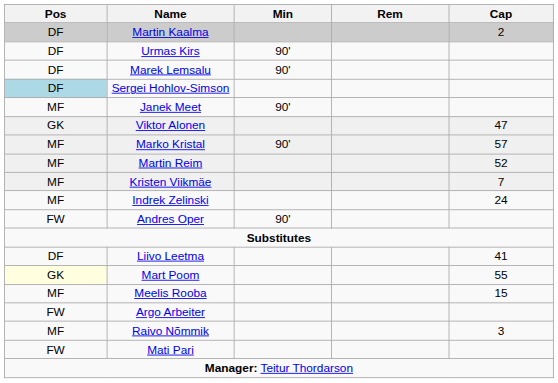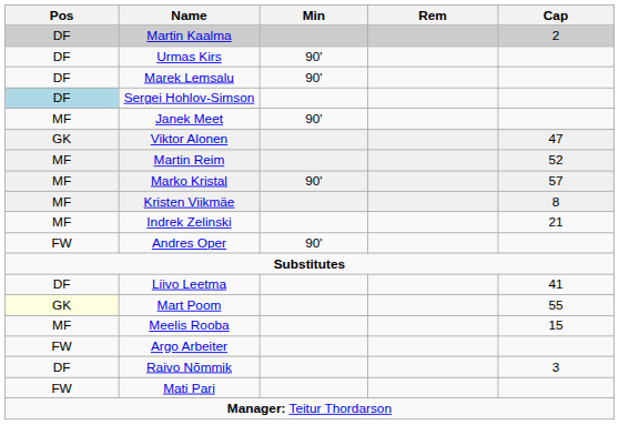rows swapped: Martin Reim <-> Marko Kristal
Kristen Viikmäe | Cap: 7 -> 8
Indrek Zelinski | Cap: 24 -> 21
Raivo Nõmmik | Pos: MF -> DF
